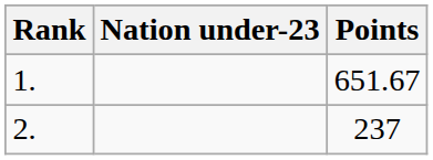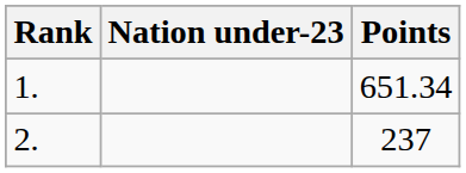1. | Points: 651.67 -> 651.34
